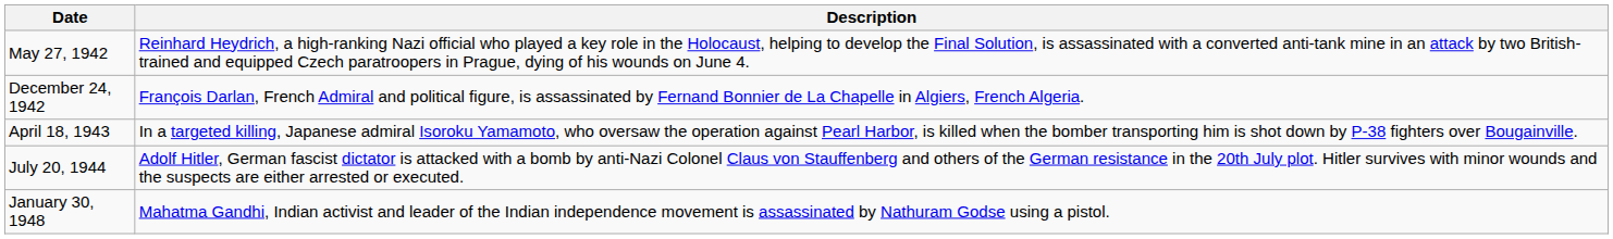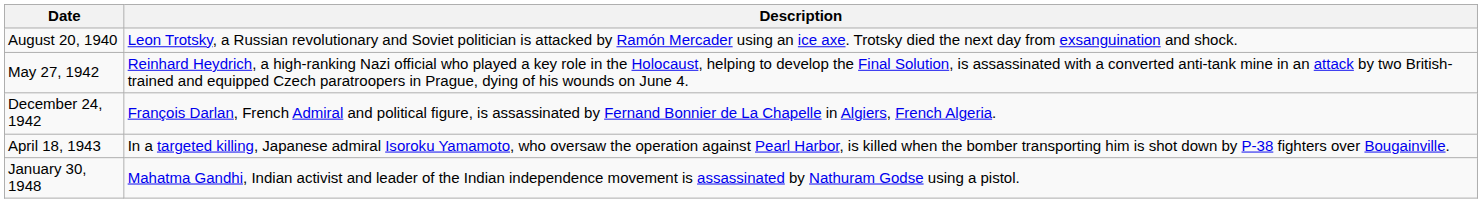+ row: August 20, 1940 | Leon Trotsky, a Russian revolutionary and Soviet politician is attacked by Ramón Mercader using an ice axe. Trotsky died the next day from exsanguination and shock.
- row: July 20, 1944 | Adolf Hitler, German fascist dictator is attacked with a bomb by anti-Nazi Colonel Claus von Stauffenberg and others of the German resistance in the 20th July plot. Hitler survives with minor wounds and the suspects are either arrested or executed.
